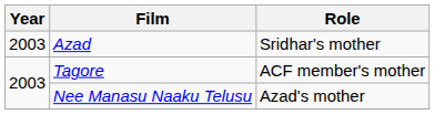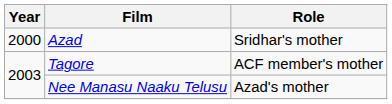Azad | Year: 2003 -> 2000
